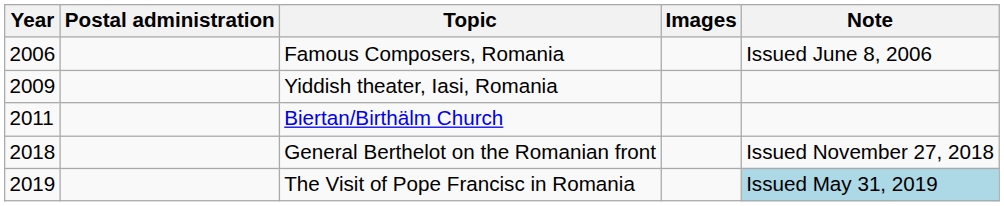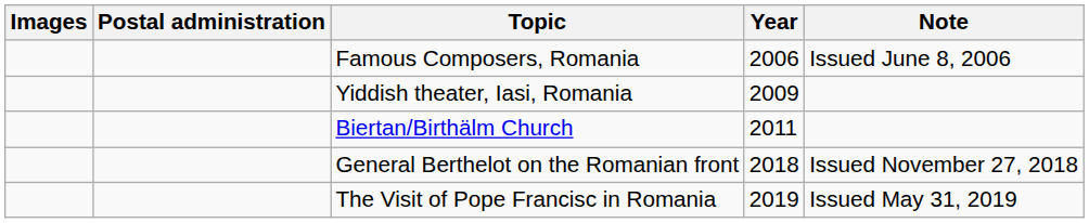columns swapped: Year <-> Images
The Visit of Pope Francisc in Romania | Note: lightblue background -> no background
